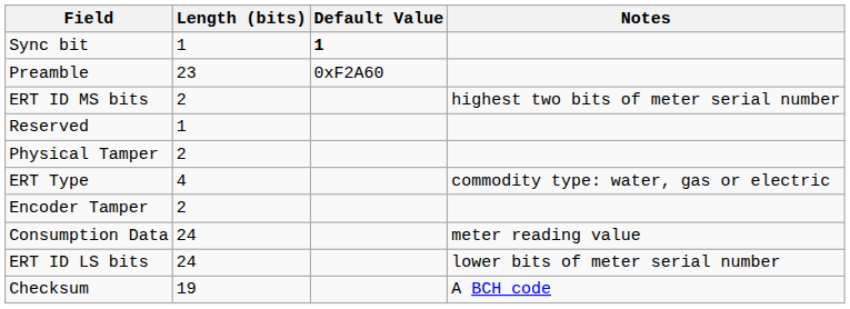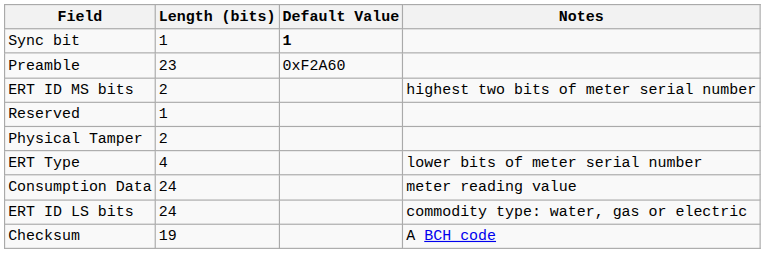ERT Type | Notes: commodity type: water, gas or electric -> lower bits of meter serial number
- row: Encoder Tamper | 2
ERT ID LS bits | Notes: lower bits of meter serial number -> commodity type: water, gas or electric
